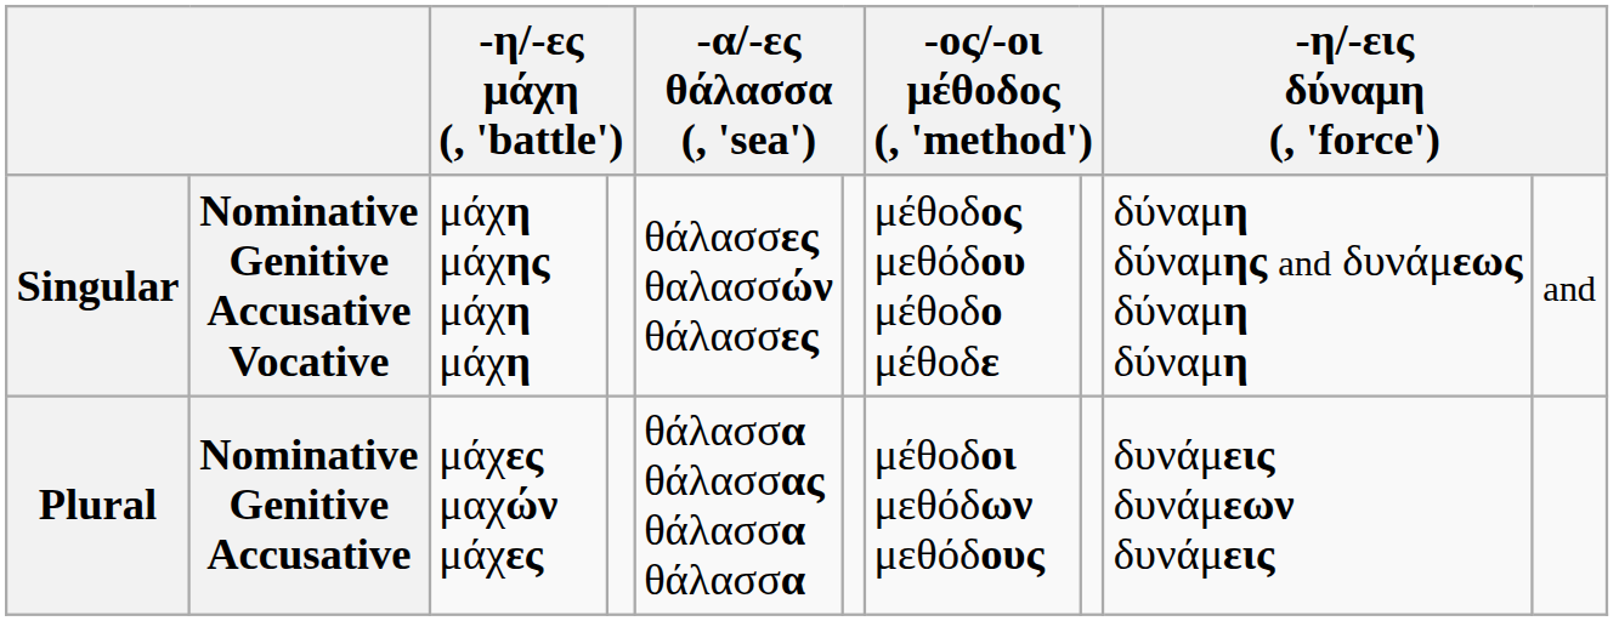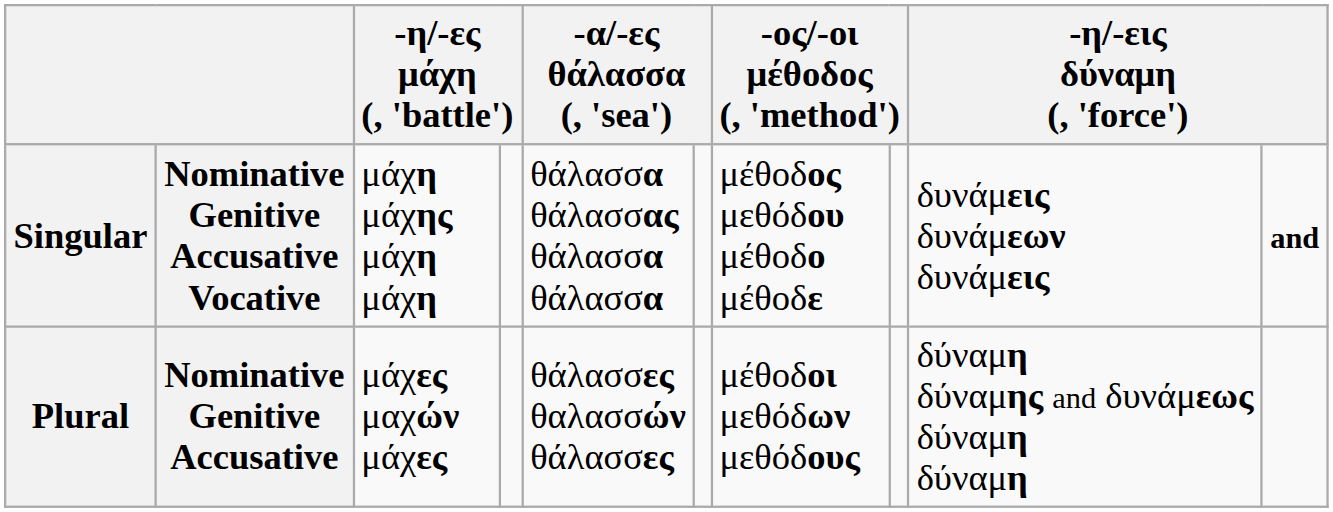Singular | column 5: θάλασσες θαλασσών θάλασσες -> θάλασσα θάλασσας θάλασσα θάλασσα
Singular | column 9: δύναμη δύναμης and δυνάμεως δύναμη δύναμη -> δυνάμεις δυνάμεων δυνάμεις
Singular | column 10: normal -> bold
Plural | column 5: θάλασσα θάλασσας θάλασσα θάλασσα -> θάλασσες θαλασσών θάλασσες
Plural | column 9: δυνάμεις δυνάμεων δυνάμεις -> δύναμη δύναμης and δυνάμεως δύναμη δύναμη
